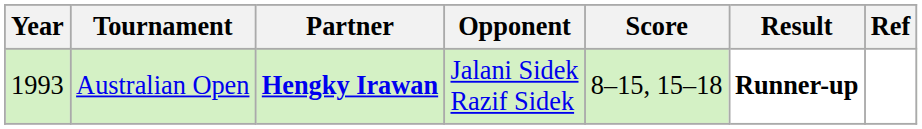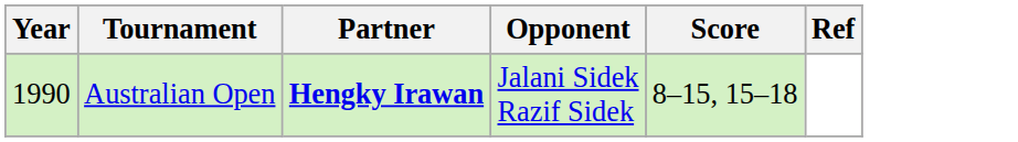- column: Result | Runner-up
Australian Open | Year: 1993 -> 1990
